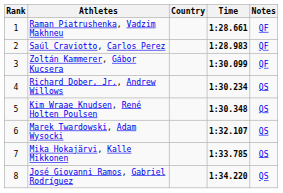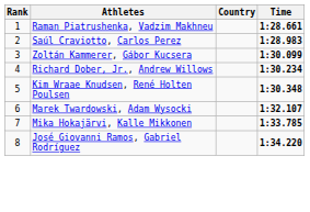- column: Notes | QF | QF | QF | QS | QS | QS | QS | QS
